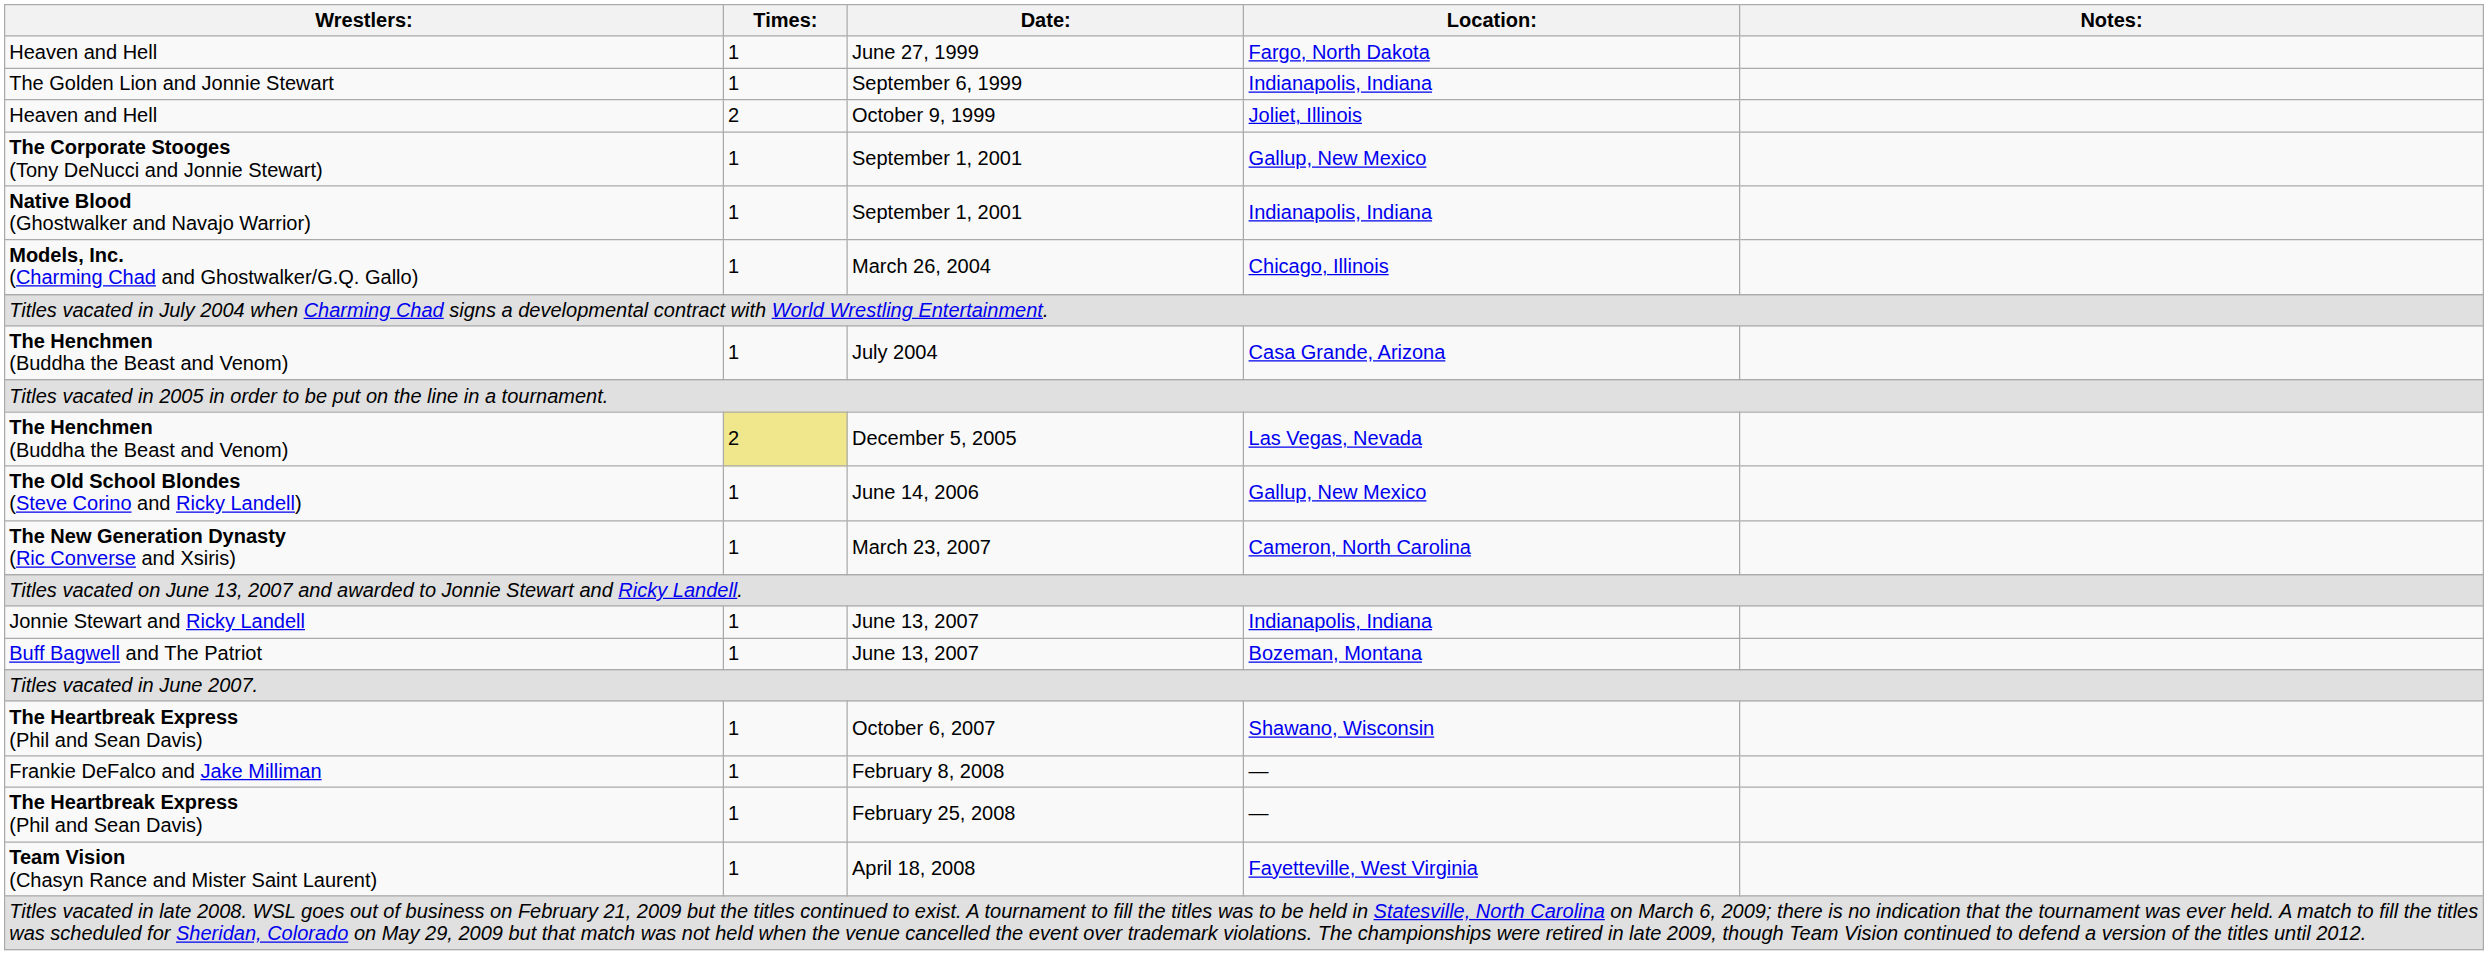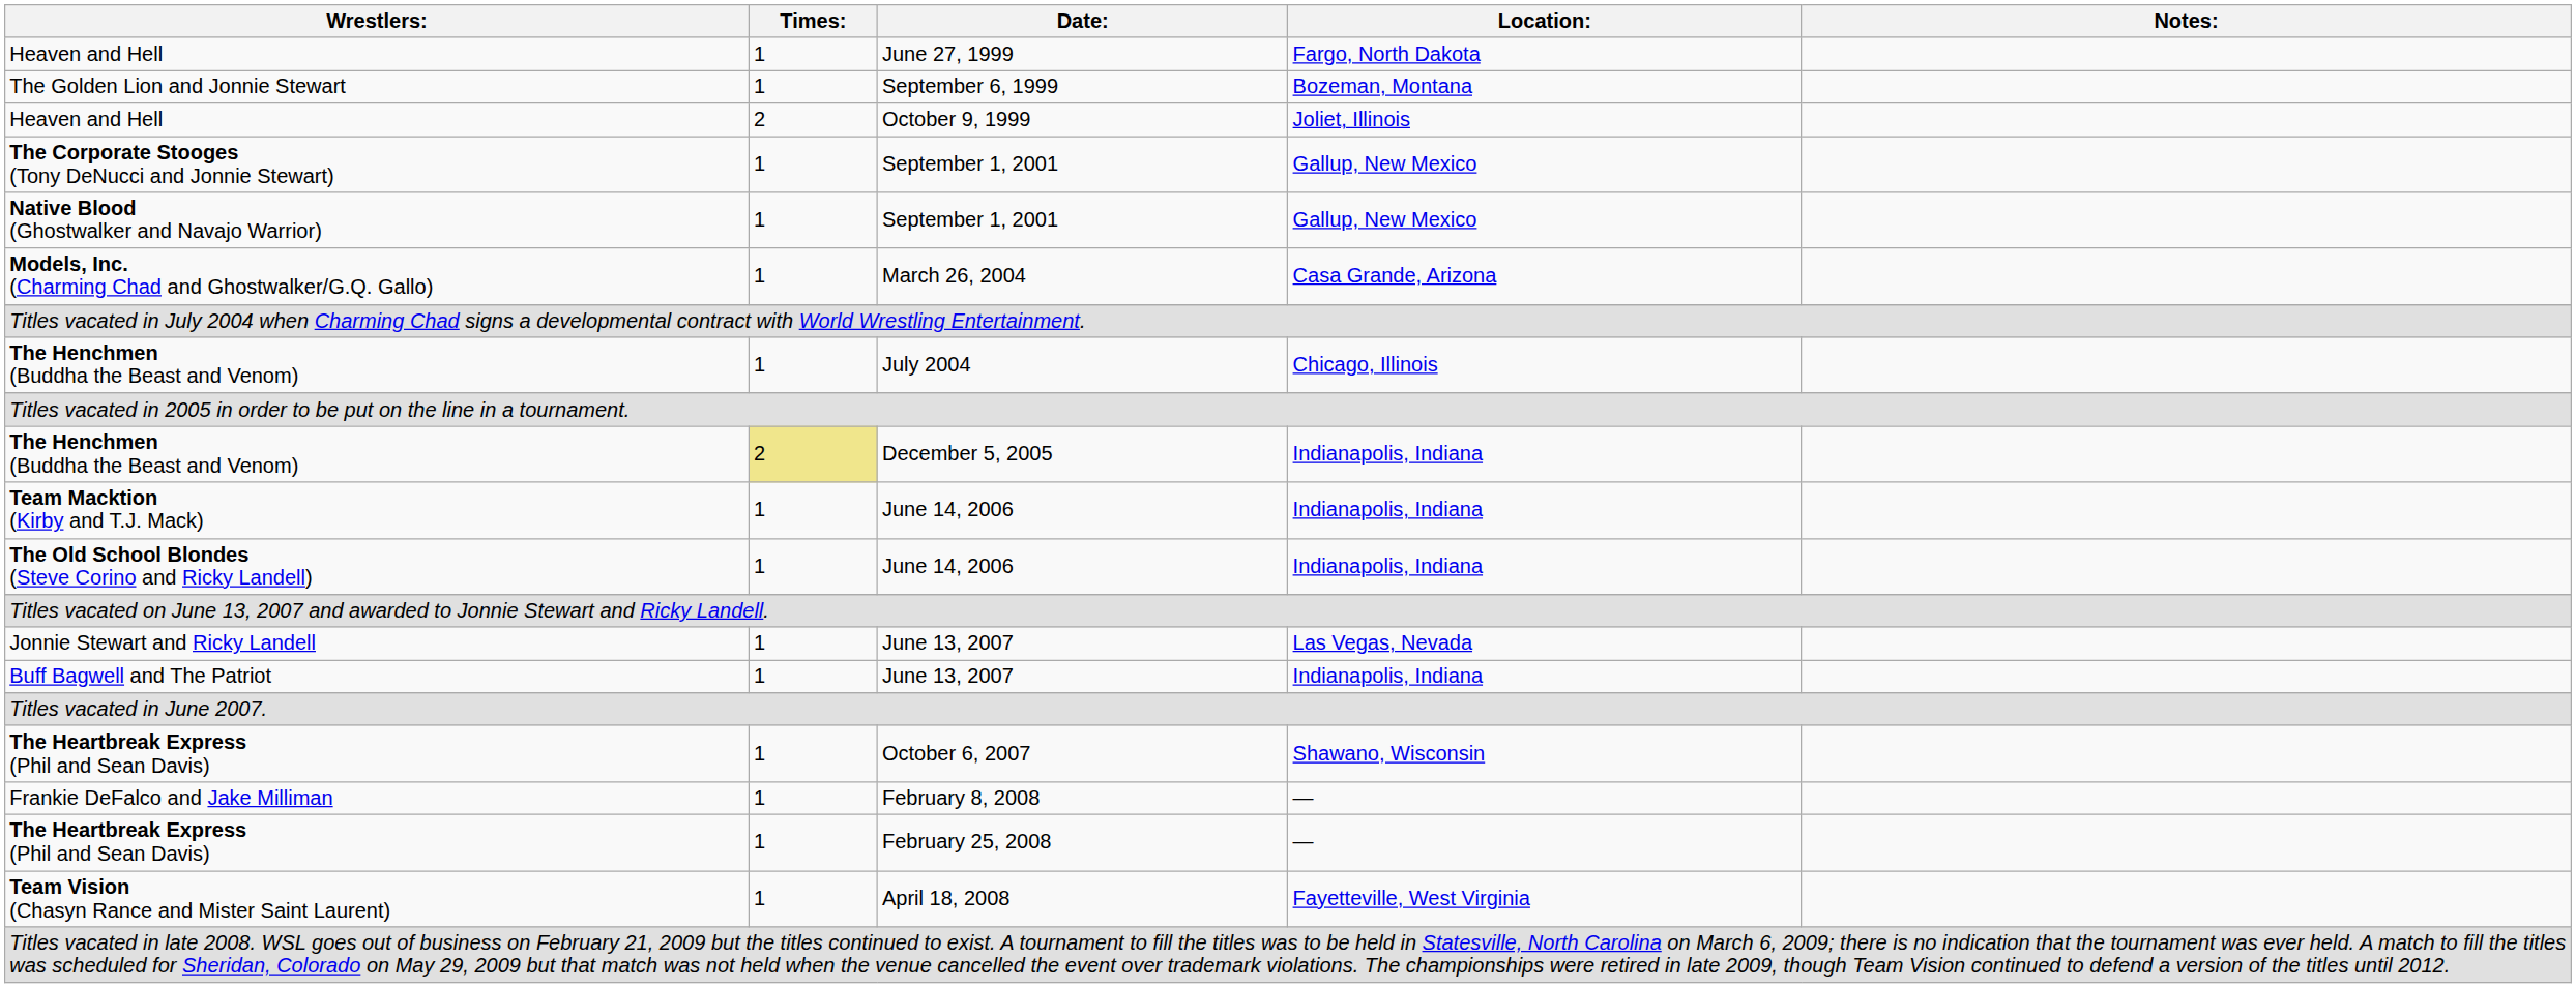The Golden Lion and Jonnie Stewart | Location:: Indianapolis, Indiana -> Bozeman, Montana
Native Blood (Ghostwalker and Navajo Warrior) | Location:: Indianapolis, Indiana -> Gallup, New Mexico
Models, Inc. (Charming Chad and Ghostwalker/G.Q. Gallo) | Location:: Chicago, Illinois -> Casa Grande, Arizona
The Henchmen (Buddha the Beast and Venom) / July 2004 | Location:: Casa Grande, Arizona -> Chicago, Illinois
The Henchmen (Buddha the Beast and Venom) / December 5, 2005 | Location:: Las Vegas, Nevada -> Indianapolis, Indiana
+ row: Team Macktion (Kirby and T.J. Mack) | 1 | June 14, 2006 | Indianapolis, Indiana
The Old School Blondes (Steve Corino and Ricky Landell) | Location:: Gallup, New Mexico -> Indianapolis, Indiana
- row: The New Generation Dynasty (Ric Converse and Xsiris) | 1 | March 23, 2007 | Cameron, North Carolina
Jonnie Stewart and Ricky Landell | Location:: Indianapolis, Indiana -> Las Vegas, Nevada
Buff Bagwell and The Patriot | Location:: Bozeman, Montana -> Indianapolis, Indiana
